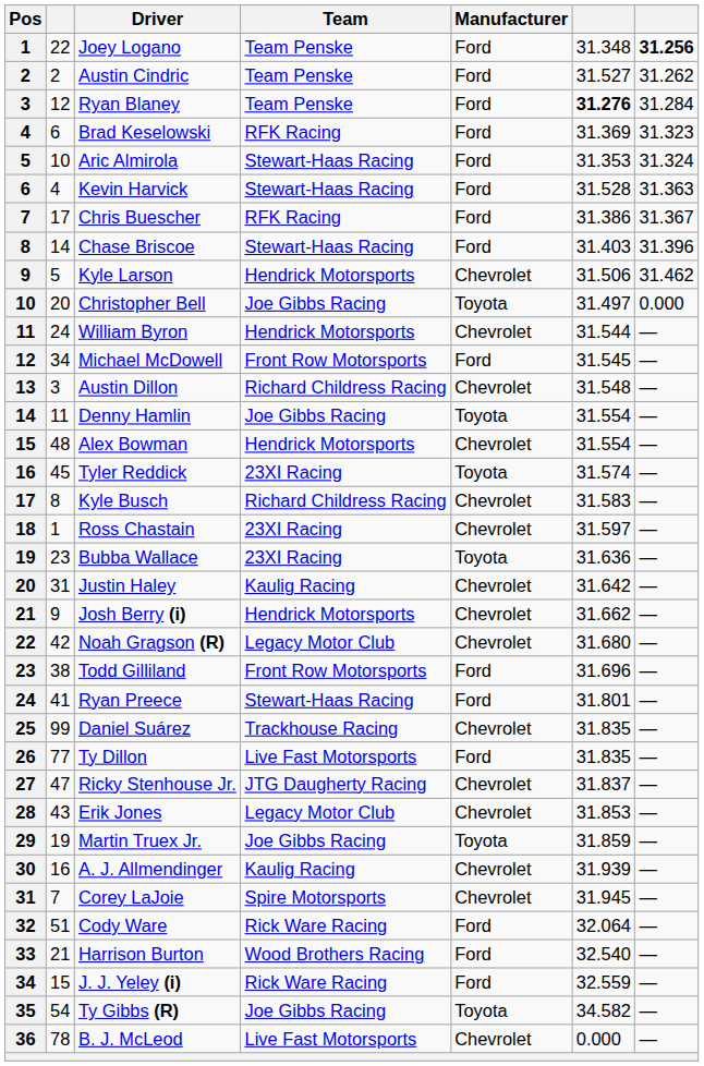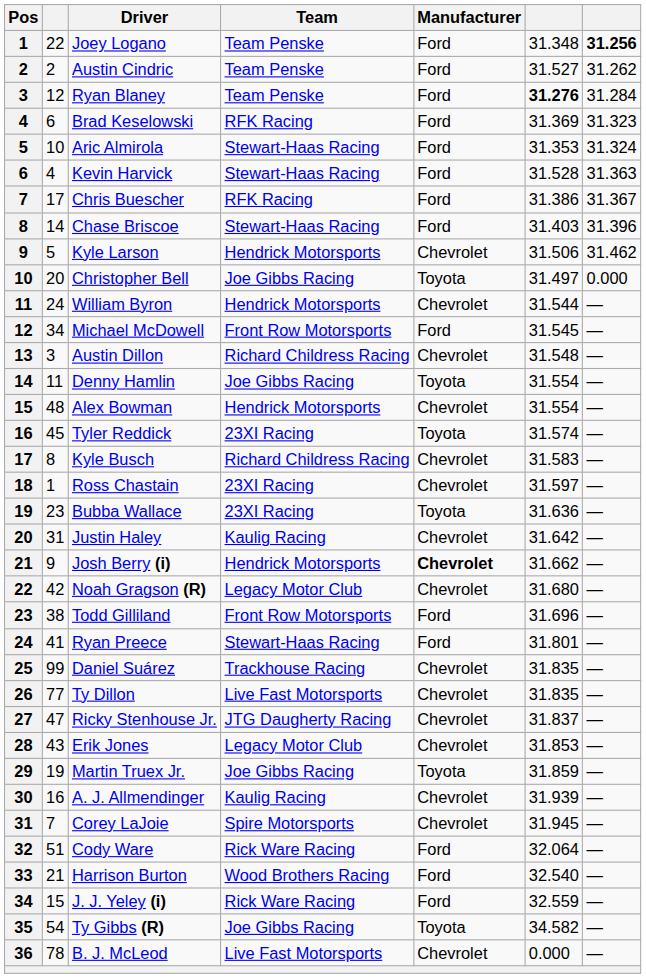Josh Berry (i) | Manufacturer: normal -> bold
Ty Dillon | Manufacturer: Ford -> Chevrolet
